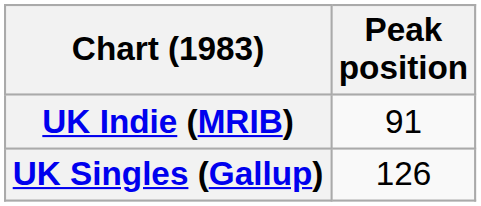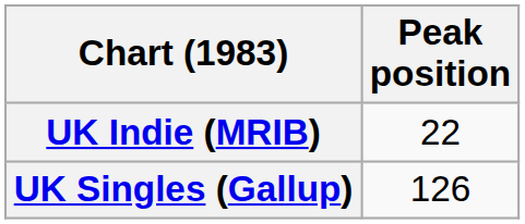UK Indie (MRIB) | Peak position: 91 -> 22
